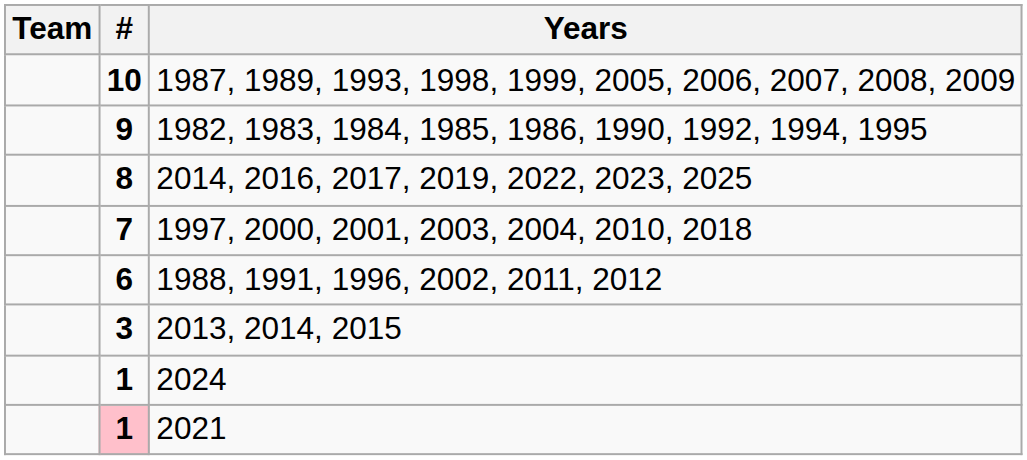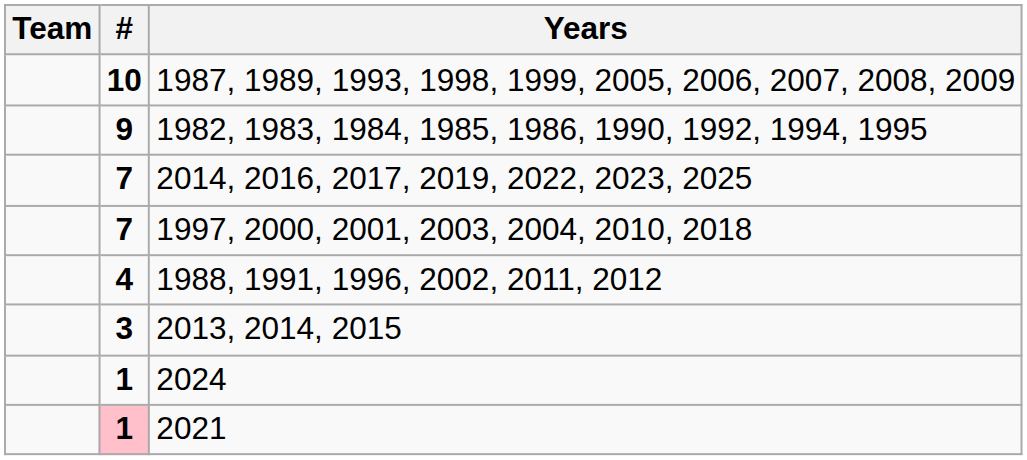2014, 2016, 2017, 2019, 2022, 2023, 2025 | #: 8 -> 7
1988, 1991, 1996, 2002, 2011, 2012 | #: 6 -> 4
